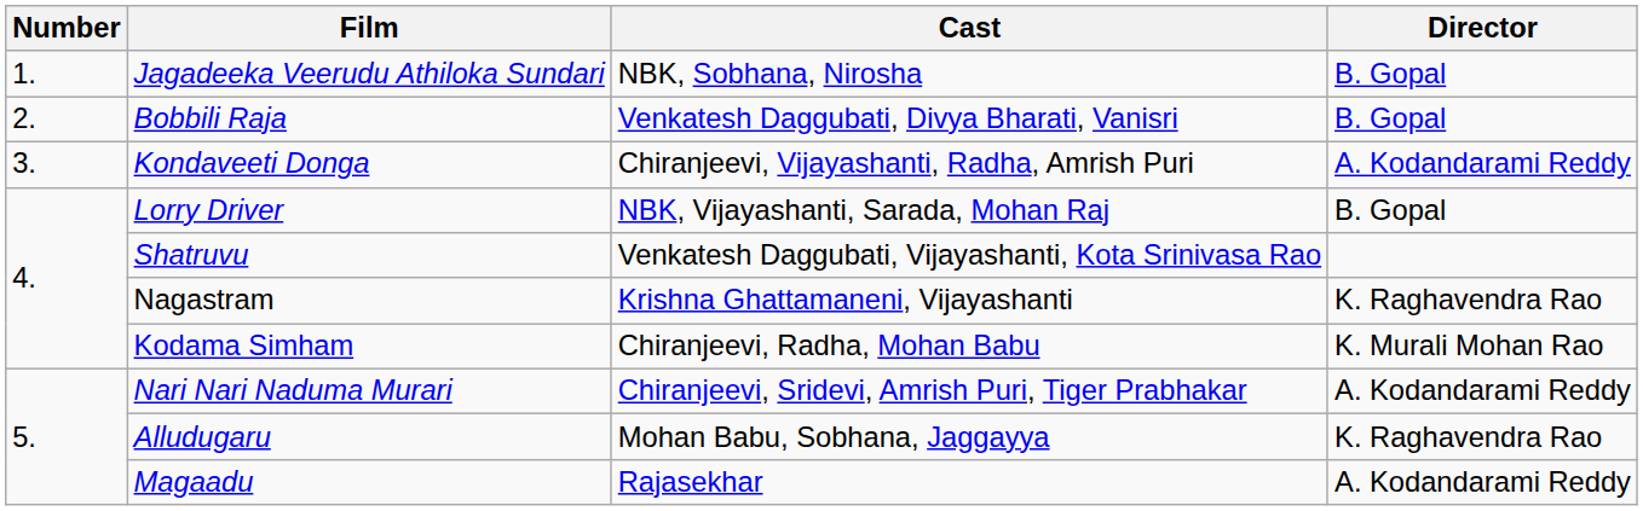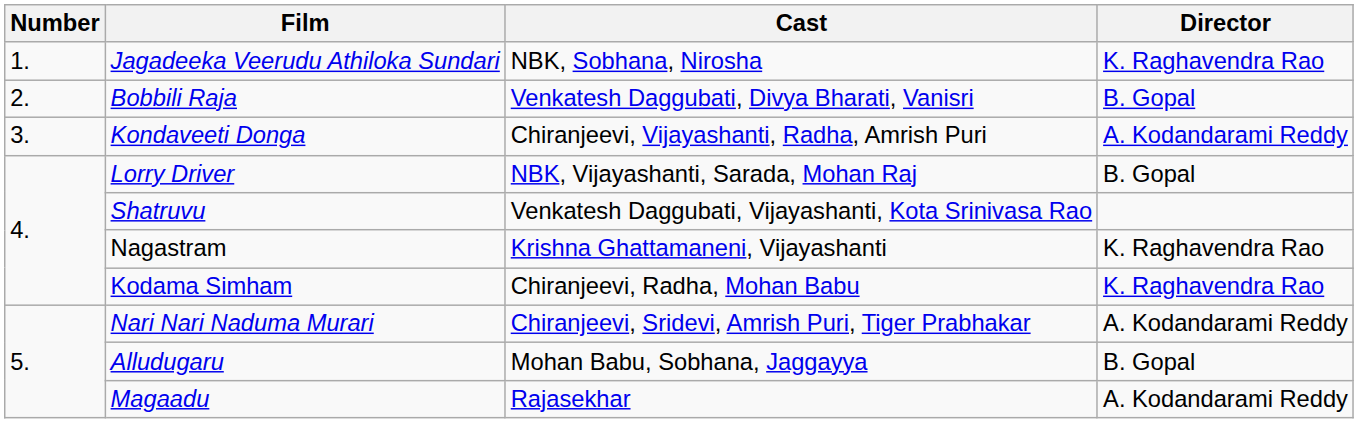Jagadeeka Veerudu Athiloka Sundari | Director: B. Gopal -> K. Raghavendra Rao
Kodama Simham | Director: K. Murali Mohan Rao -> K. Raghavendra Rao
Alludugaru | Director: K. Raghavendra Rao -> B. Gopal
